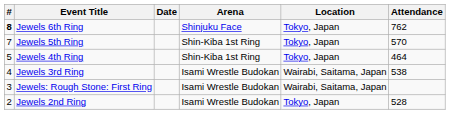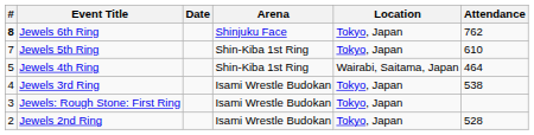Jewels 5th Ring | Attendance: 570 -> 610
Jewels 4th Ring | Location: Tokyo, Japan -> Wairabi, Saitama, Japan
Jewels 3rd Ring | Location: Wairabi, Saitama, Japan -> Tokyo, Japan
Jewels: Rough Stone: First Ring | Location: Wairabi, Saitama, Japan -> Tokyo, Japan
